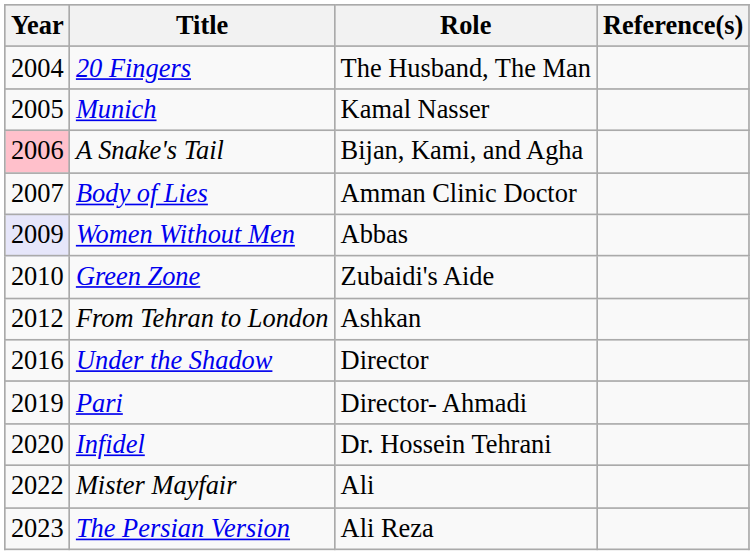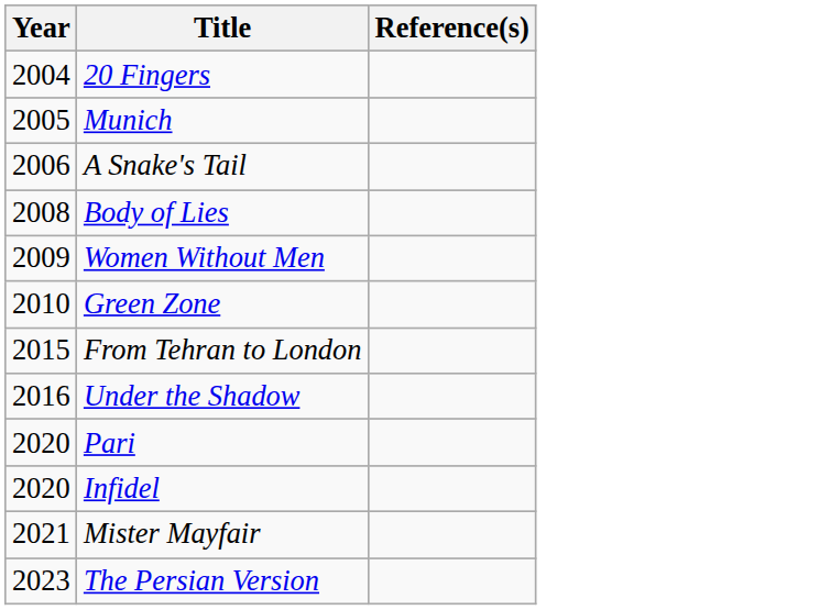- column: Role | The Husband, The Man | Kamal Nasser | Bijan, Kami, and Agha | Amman Clinic Doctor | Abbas | Zubaidi's Aide | Ashkan | Director | Director- Ahmadi | Dr. Hossein Tehrani | Ali | Ali Reza
A Snake's Tail | Year: pink background -> no background
Body of Lies | Year: 2007 -> 2008
Women Without Men | Year: lavender background -> no background
From Tehran to London | Year: 2012 -> 2015
Pari | Year: 2019 -> 2020
Mister Mayfair | Year: 2022 -> 2021
